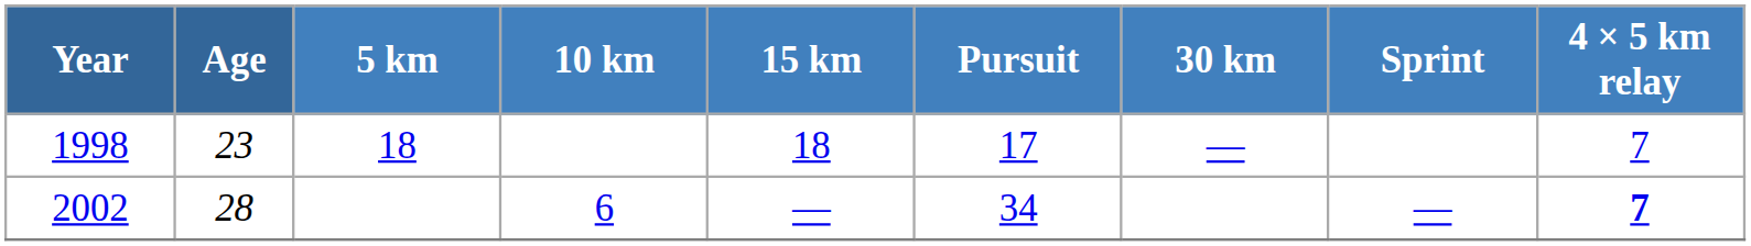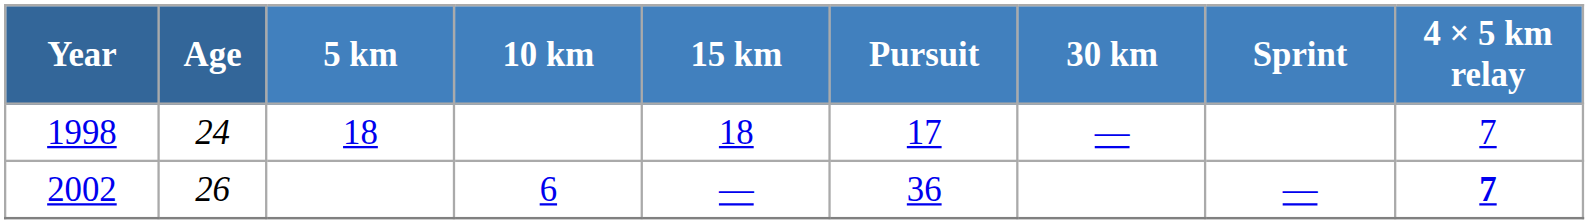1998 | Age: 23 -> 24
2002 | Age: 28 -> 26
2002 | Pursuit: 34 -> 36
